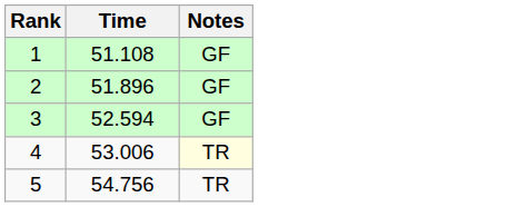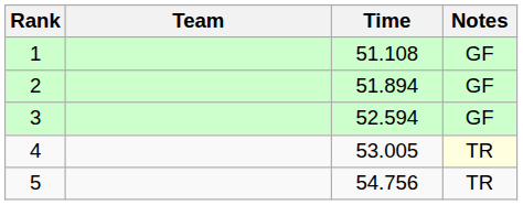+ column: Team
2 | Time: 51.896 -> 51.894
4 | Time: 53.006 -> 53.005
